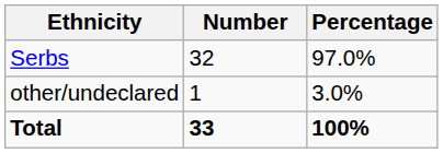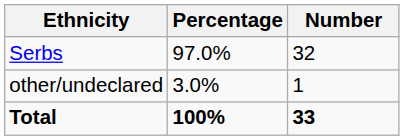columns swapped: Number <-> Percentage
